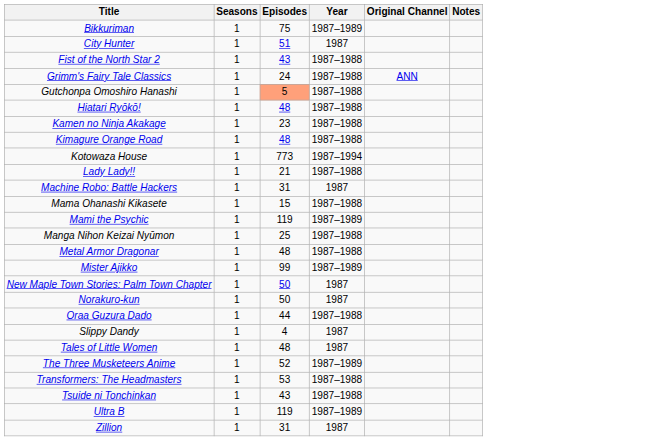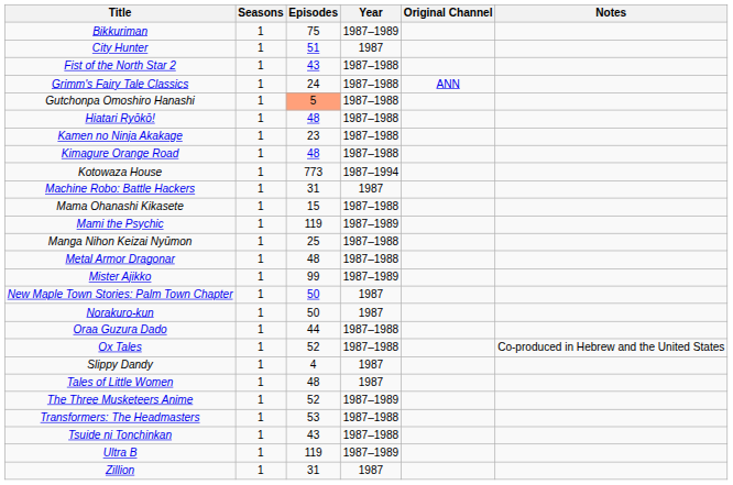- row: Lady Lady!! | 1 | 21 | 1987–1988
+ row: Ox Tales | 1 | 52 | 1987–1988 | Co-produced in Hebrew and the United States
